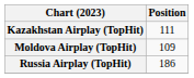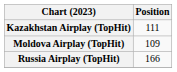Russia Airplay (TopHit) | Position: 186 -> 166
